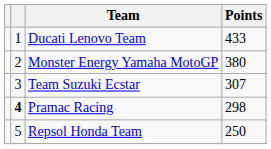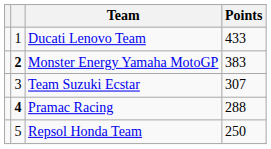Monster Energy Yamaha MotoGP | column 2: normal -> bold
Monster Energy Yamaha MotoGP | Points: 380 -> 383
Pramac Racing | Points: 298 -> 288
